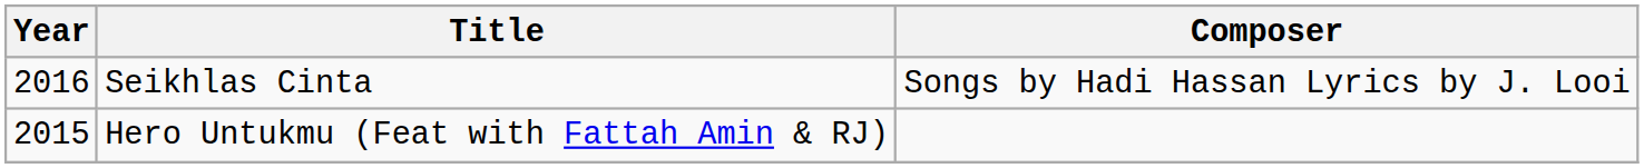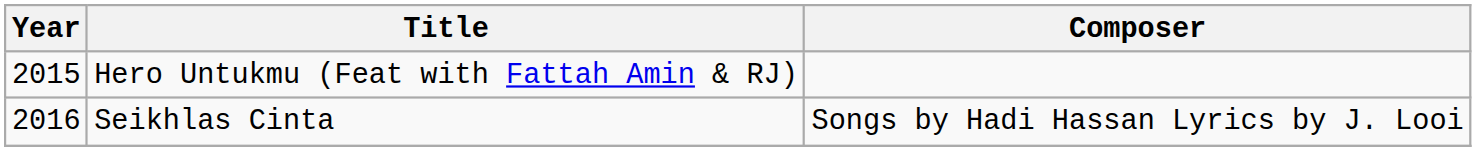rows swapped: Hero Untukmu (Feat with Fattah Amin & RJ) <-> Seikhlas Cinta
